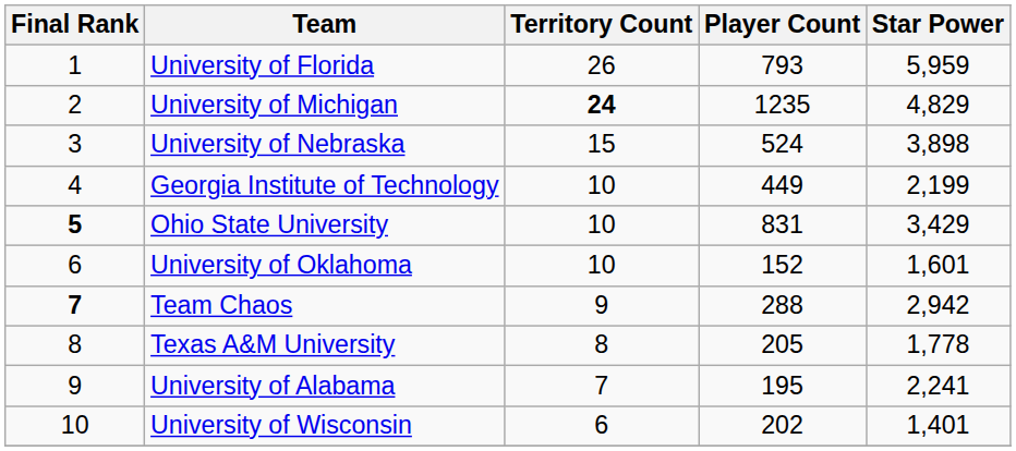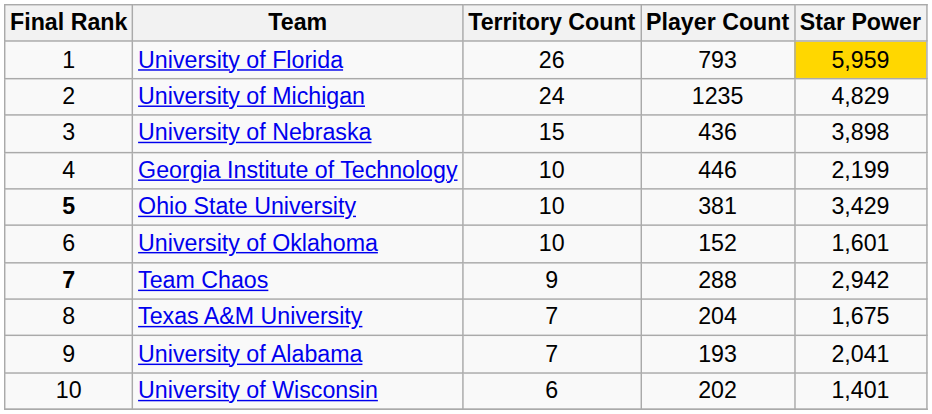University of Florida | Star Power: no background -> gold background
University of Michigan | Territory Count: bold -> normal
University of Nebraska | Player Count: 524 -> 436
Georgia Institute of Technology | Player Count: 449 -> 446
Ohio State University | Player Count: 831 -> 381
Texas A&M University | Territory Count: 8 -> 7
Texas A&M University | Player Count: 205 -> 204
Texas A&M University | Star Power: 1,778 -> 1,675
University of Alabama | Player Count: 195 -> 193
University of Alabama | Star Power: 2,241 -> 2,041
